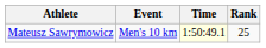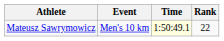Mateusz Sawrymowicz | Rank: 25 -> 22
